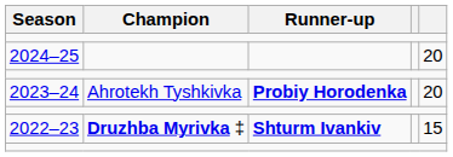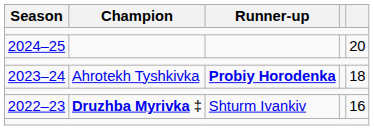2023–24 | column 5: 20 -> 18
2022–23 | Runner-up: bold -> normal
2022–23 | column 5: 15 -> 16
